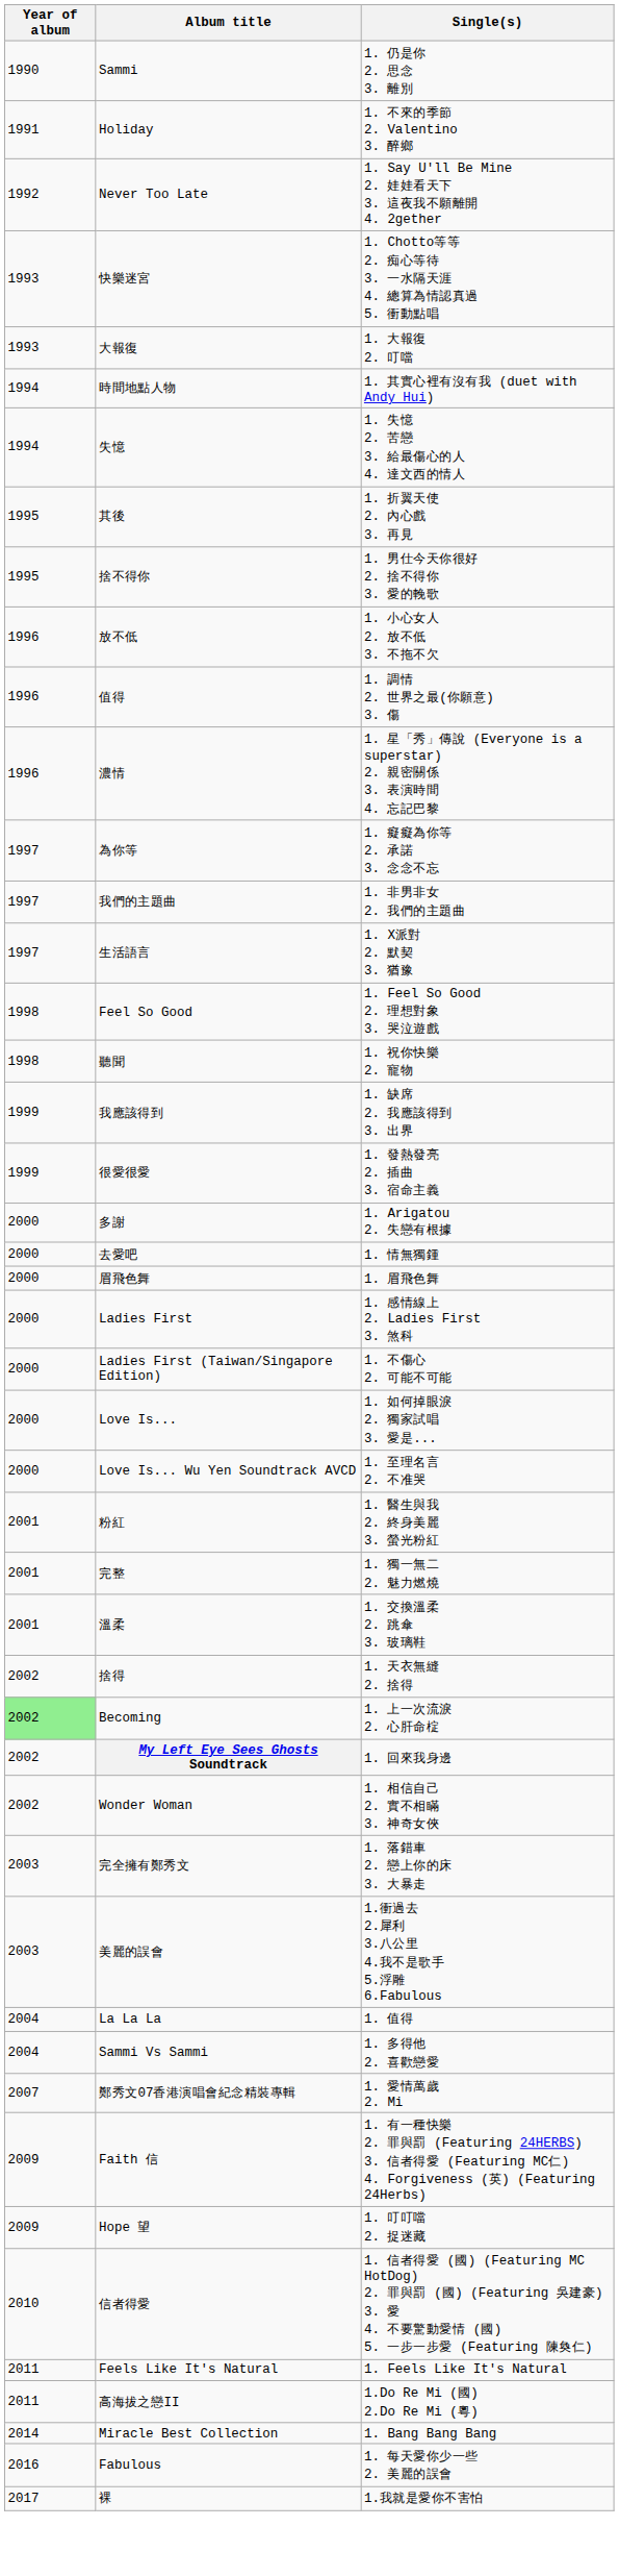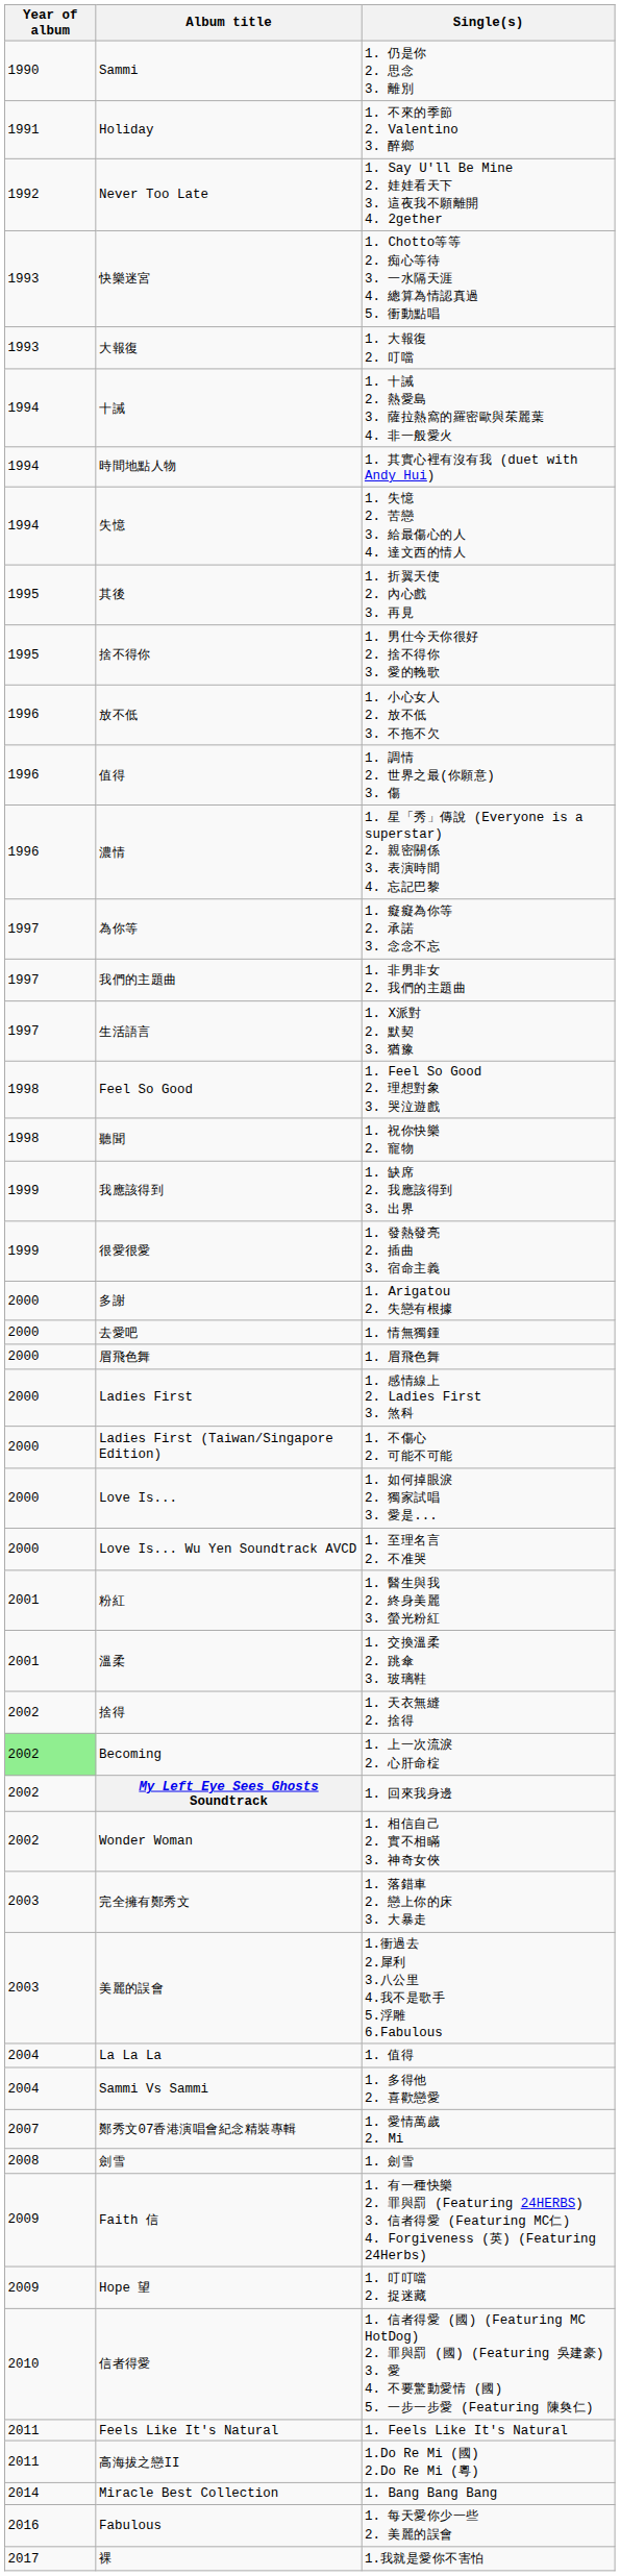+ row: 1994 | 十誡 | 1. 十誡 2. 熱愛島 3. 薩拉熱窩的羅密歐與茱麗葉 4. 非一般愛火
- row: 2001 | 完整 | 1. 獨一無二 2. 魅力燃燒
+ row: 2008 | 劍雪 | 1. 劍雪
